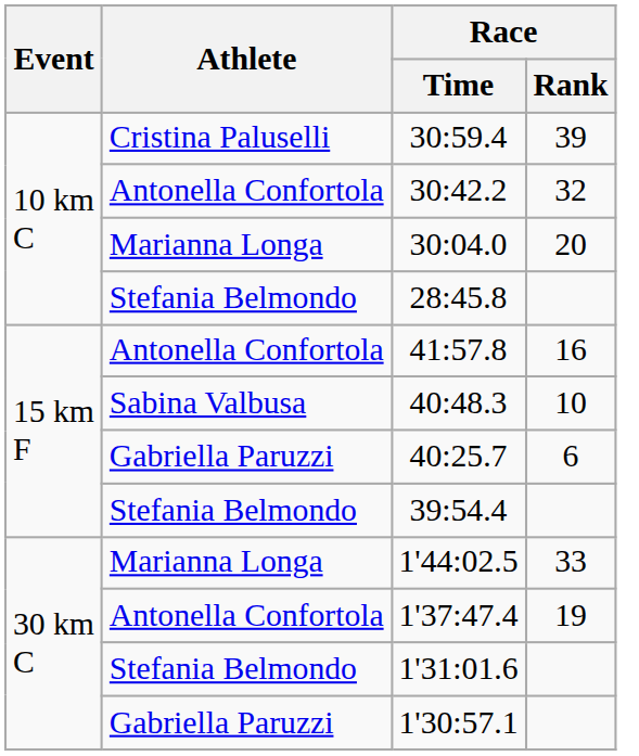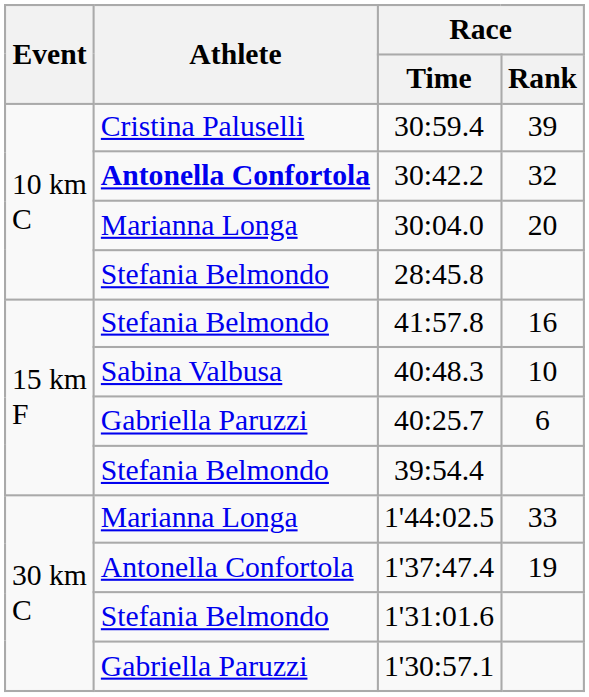30:42.2 | Athlete: normal -> bold
41:57.8 | Athlete: Antonella Confortola -> Stefania Belmondo
